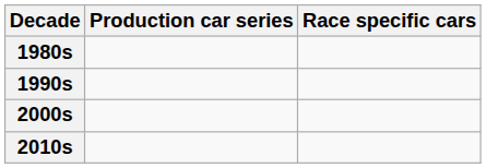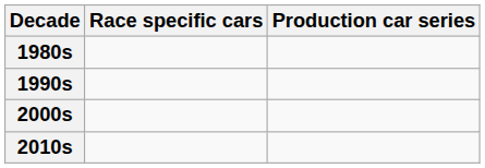columns swapped: Production car series <-> Race specific cars
